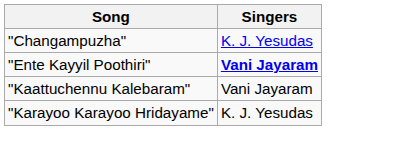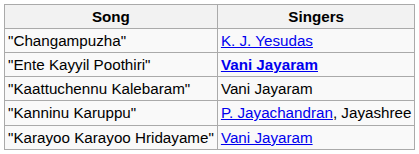+ row: "Kanninu Karuppu" | P. Jayachandran, Jayashree
"Karayoo Karayoo Hridayame" | Singers: K. J. Yesudas -> Vani Jayaram
